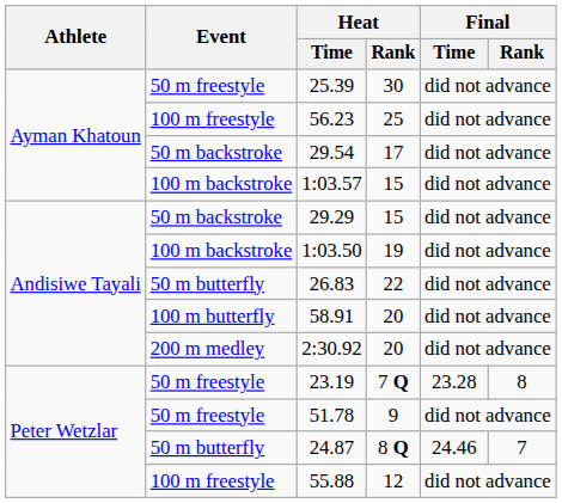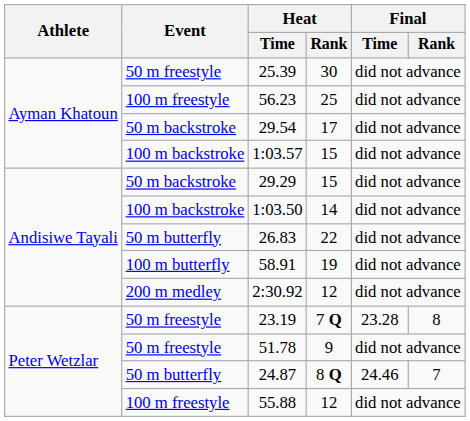1:03.50 | Heat / Rank: 19 -> 14
58.91 | Heat / Rank: 20 -> 19
2:30.92 | Heat / Rank: 20 -> 12
